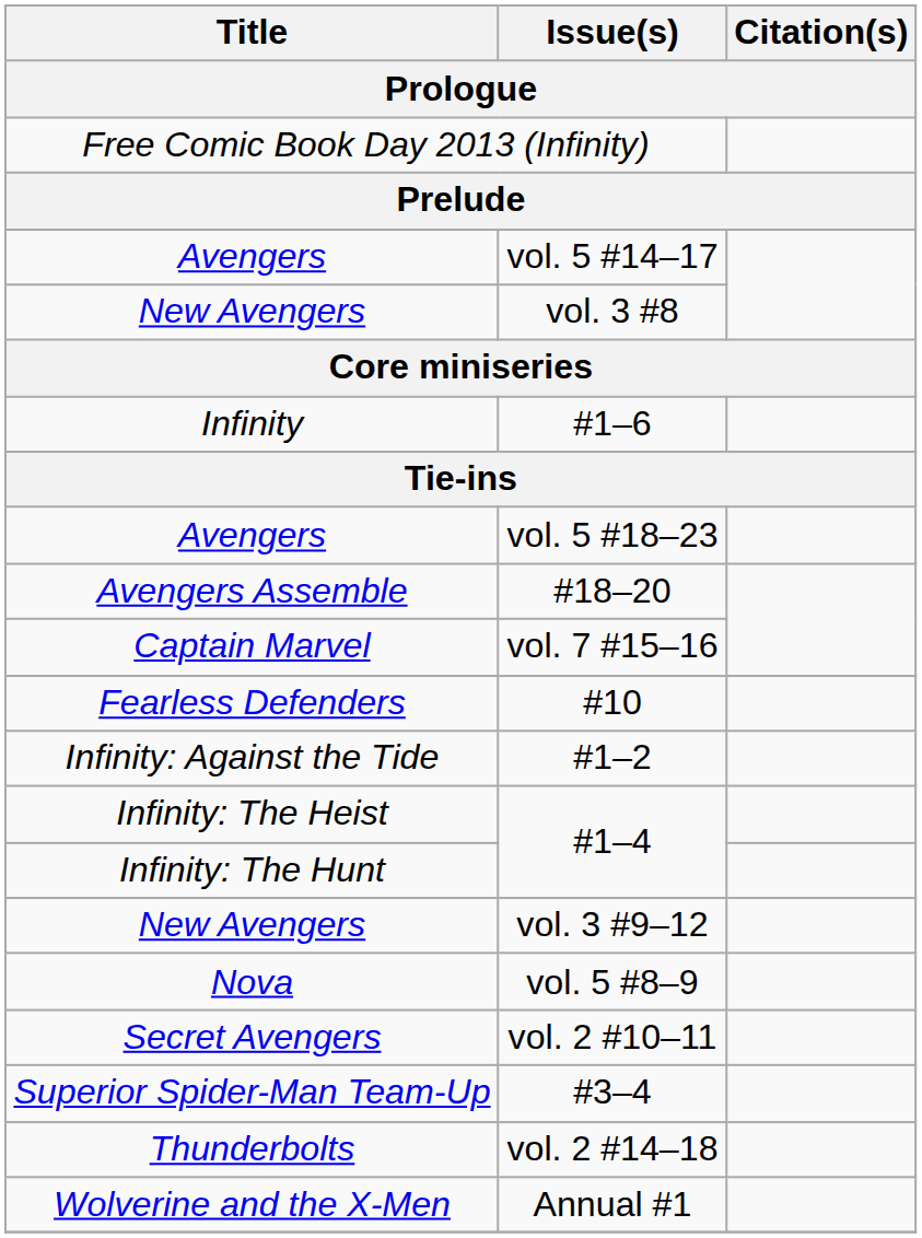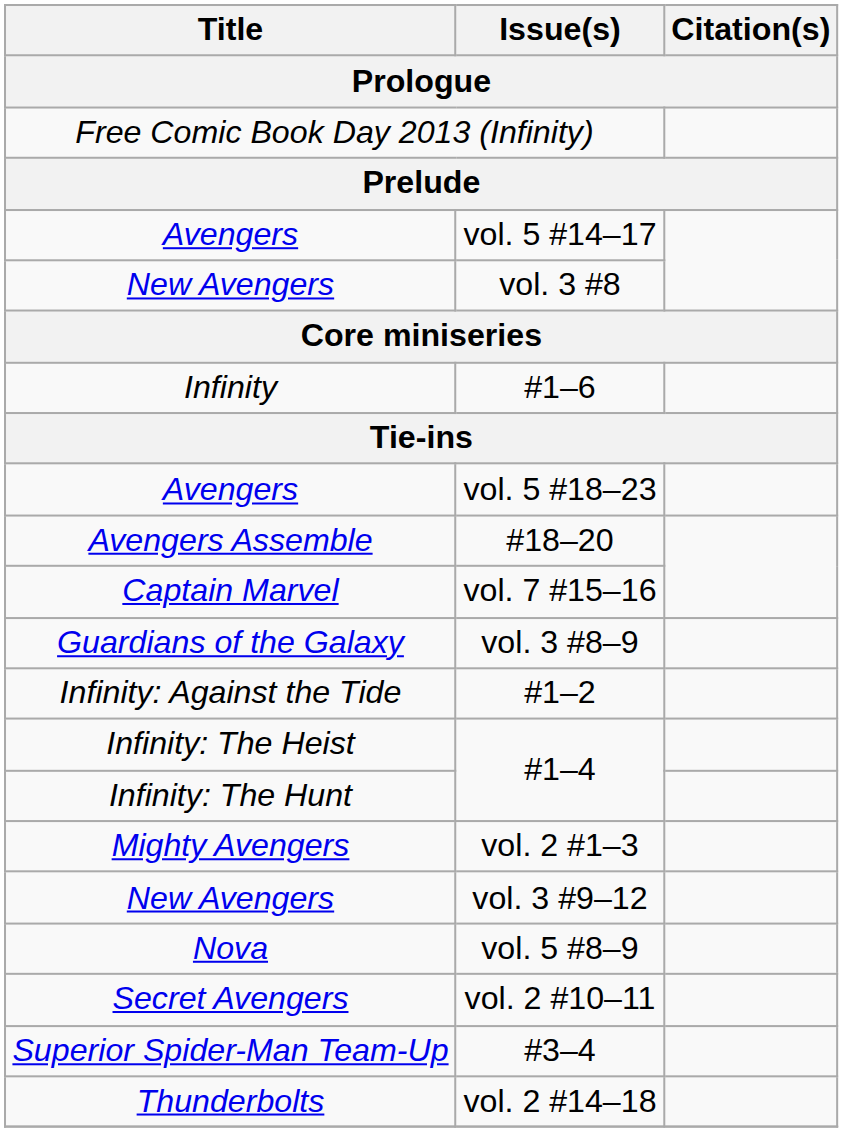- row: Fearless Defenders | #10
+ row: Guardians of the Galaxy | vol. 3 #8–9
+ row: Mighty Avengers | vol. 2 #1–3
- row: Wolverine and the X-Men | Annual #1
